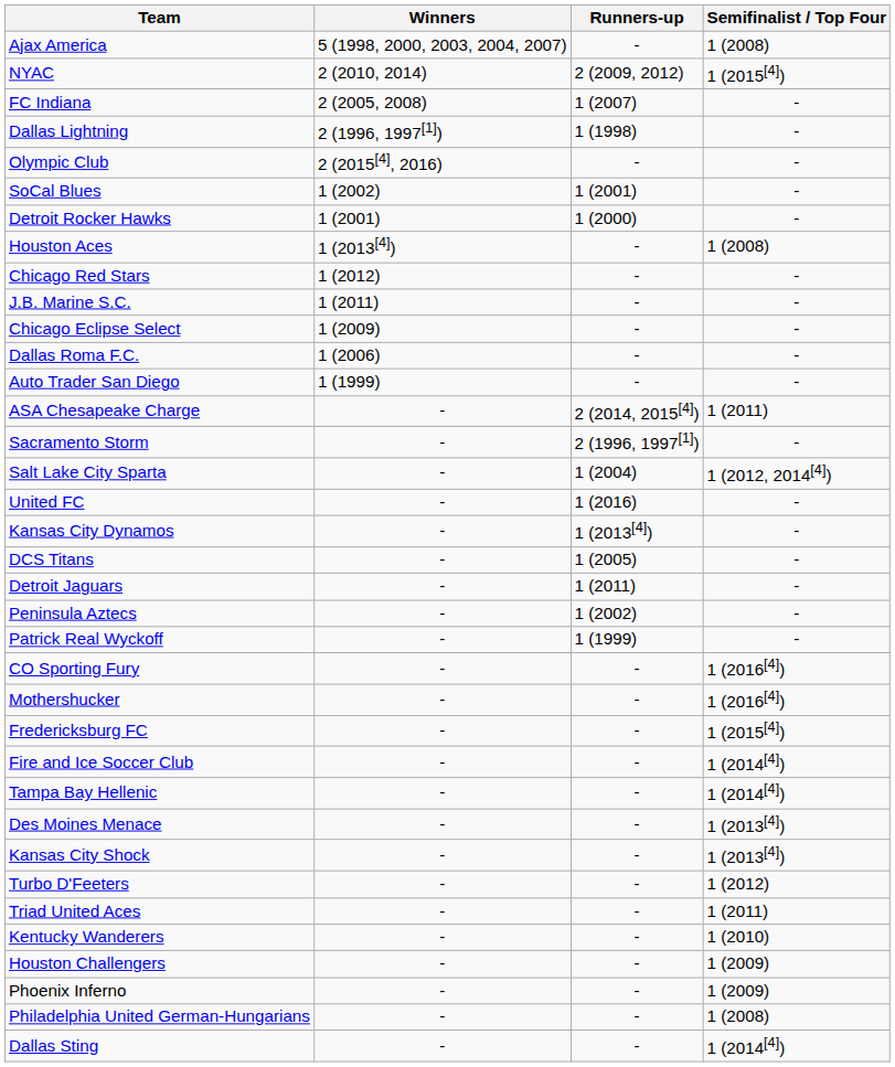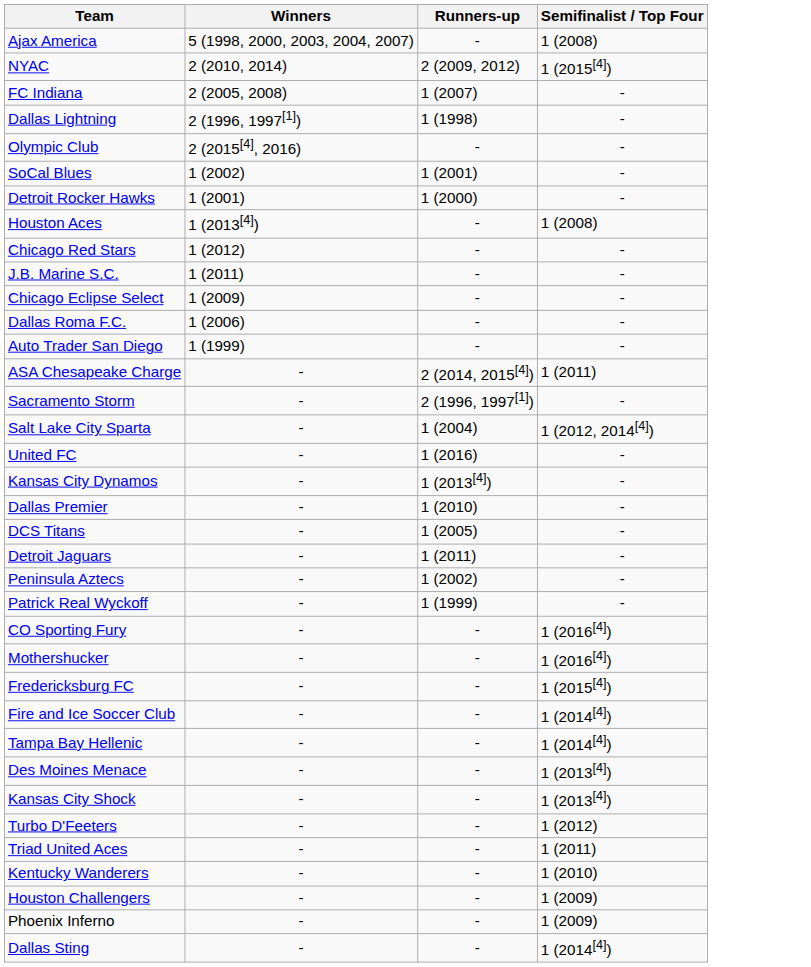+ row: Dallas Premier | - | 1 (2010) | -
- row: Philadelphia United German-Hungarians | - | - | 1 (2008)
